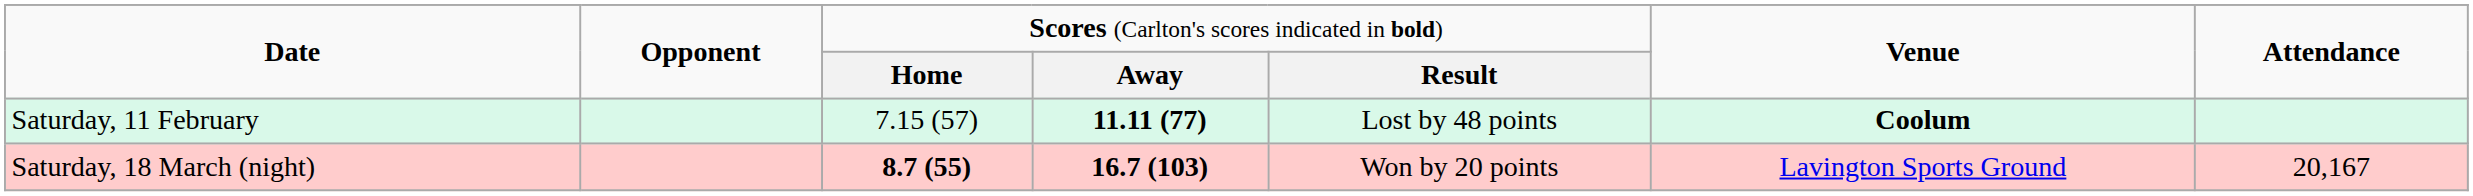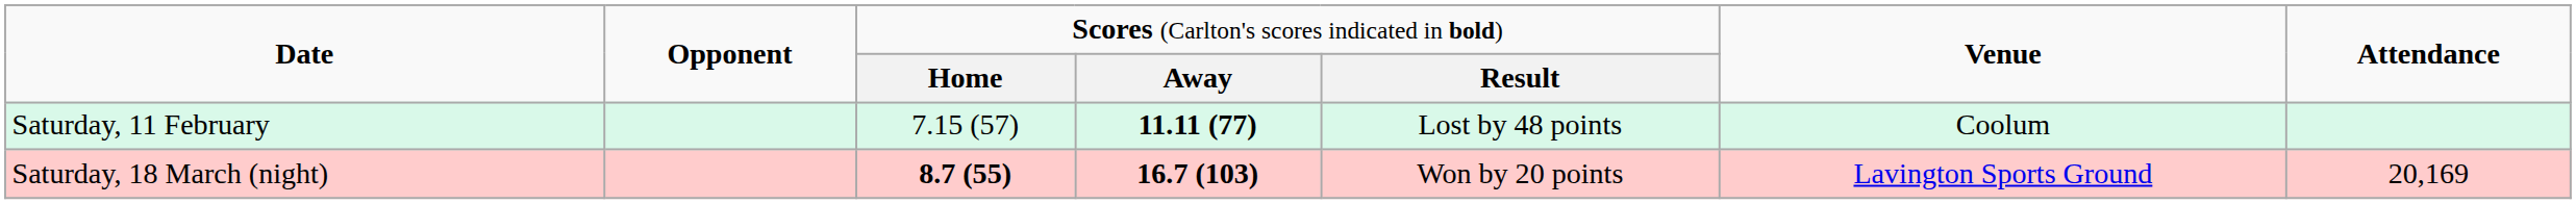Saturday, 11 February | column 6: bold -> normal
Saturday, 18 March (night) | column 7: 20,167 -> 20,169
